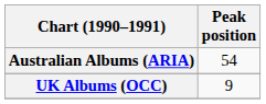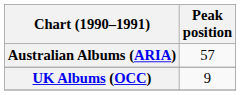Australian Albums (ARIA) | Peak position: 54 -> 57
